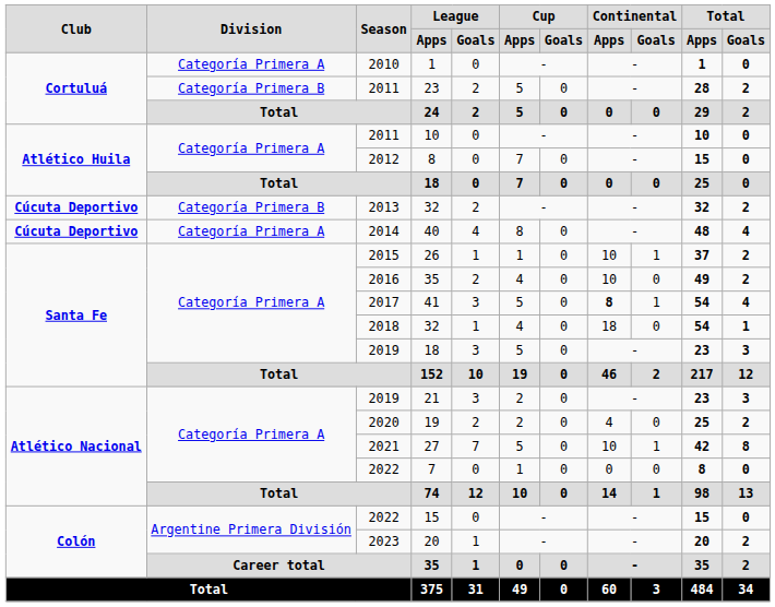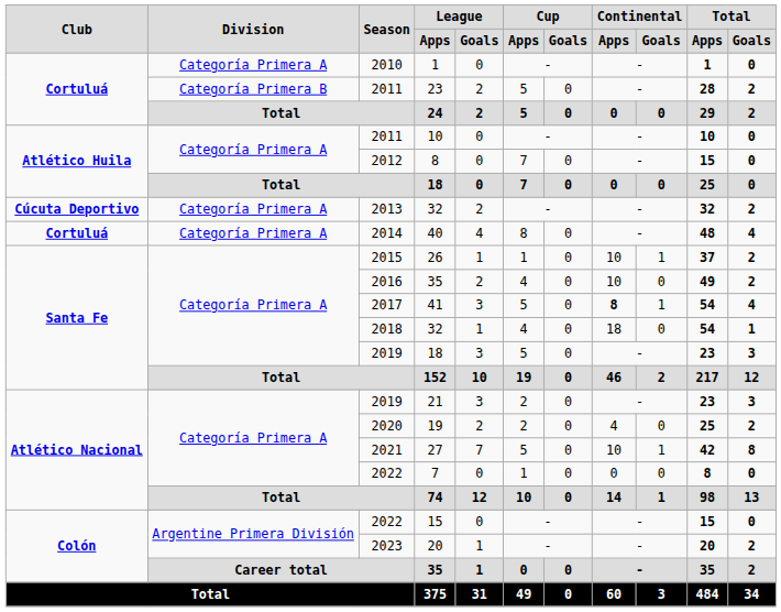2013 / 32 | Division: Categoría Primera B -> Categoría Primera A
40 | Club: Cúcuta Deportivo -> Cortuluá
